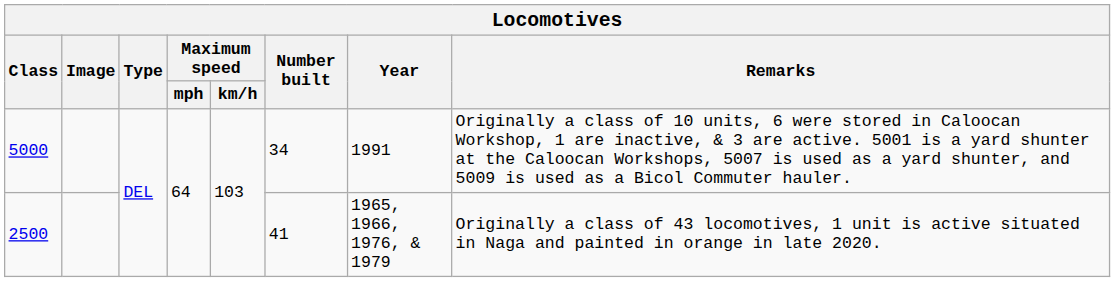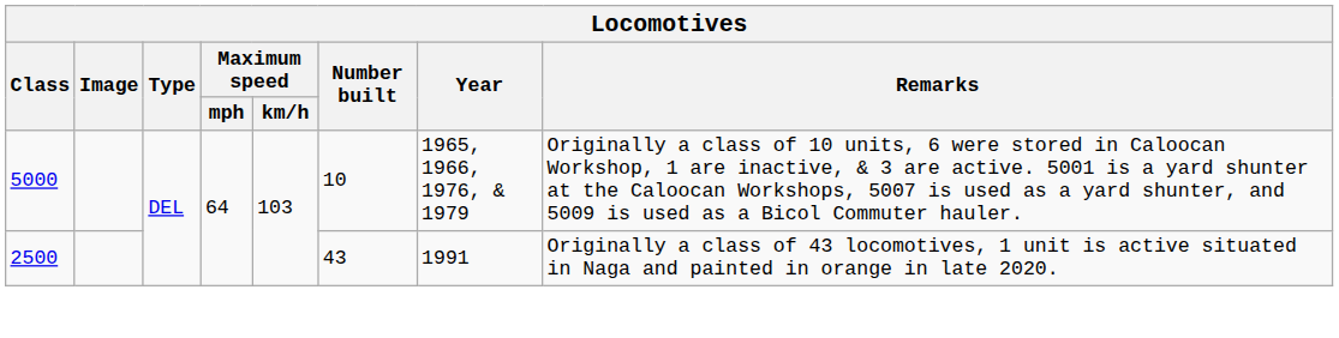5000 | Number built: 34 -> 10
5000 | Year: 1991 -> 1965, 1966, 1976, & 1979
2500 | Number built: 41 -> 43
2500 | Year: 1965, 1966, 1976, & 1979 -> 1991
